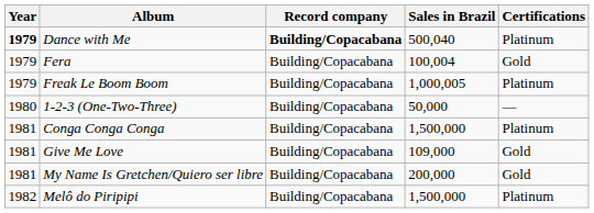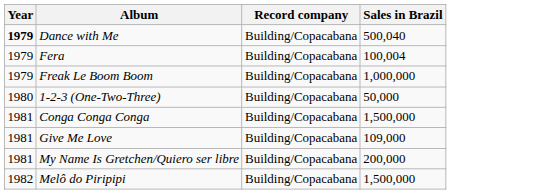- column: Certifications | Platinum | Gold | Platinum | — | Platinum | Gold | Gold | Platinum
Dance with Me | Record company: bold -> normal
Freak Le Boom Boom | Sales in Brazil: 1,000,005 -> 1,000,000
